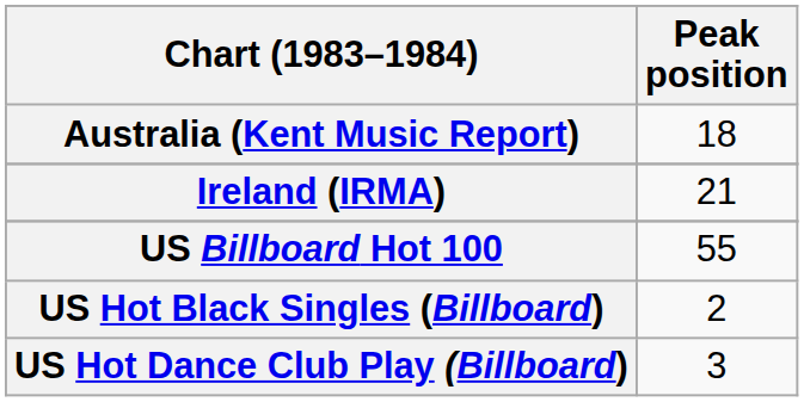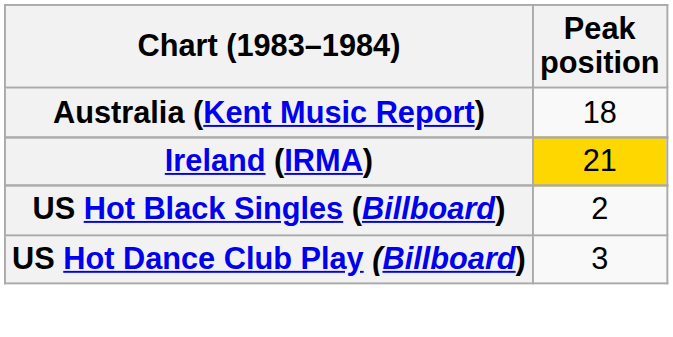Ireland (IRMA) | Peak position: no background -> gold background
- row: US Billboard Hot 100 | 55
